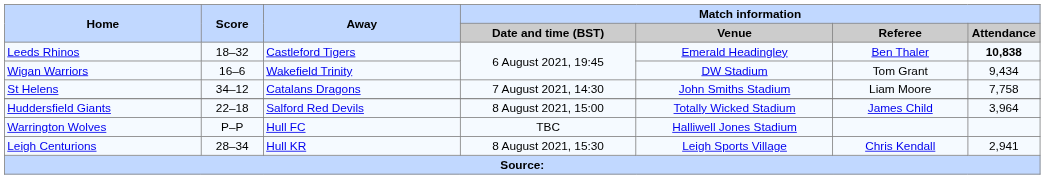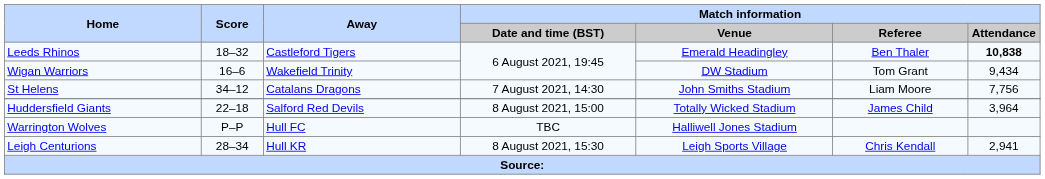St Helens | Match information / Attendance: 7,758 -> 7,756
